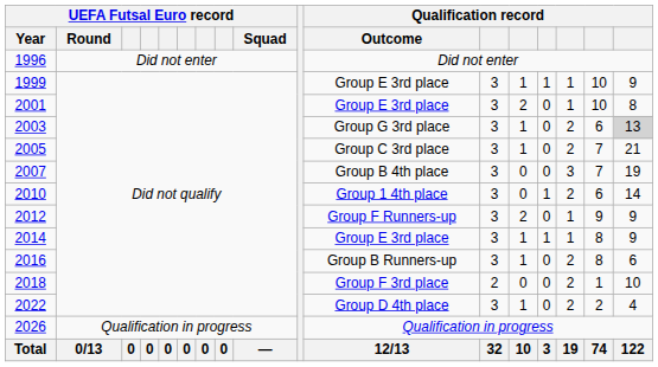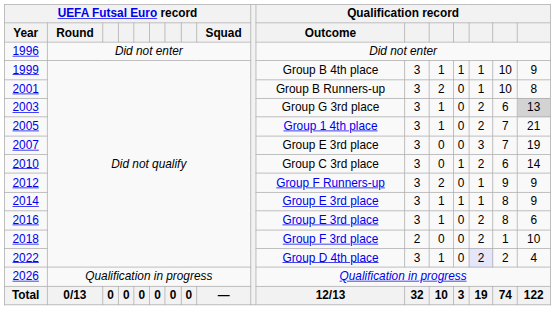1999 | Qualification record / Outcome: Group E 3rd place -> Group B 4th place
2001 | Qualification record / Outcome: Group E 3rd place -> Group B Runners-up
2005 | Qualification record / Outcome: Group C 3rd place -> Group 1 4th place
2007 | Qualification record / Outcome: Group B 4th place -> Group E 3rd place
2010 | Qualification record / Outcome: Group 1 4th place -> Group C 3rd place
2016 | Qualification record / Outcome: Group B Runners-up -> Group E 3rd place
2022 | column 15: no background -> lavender background
